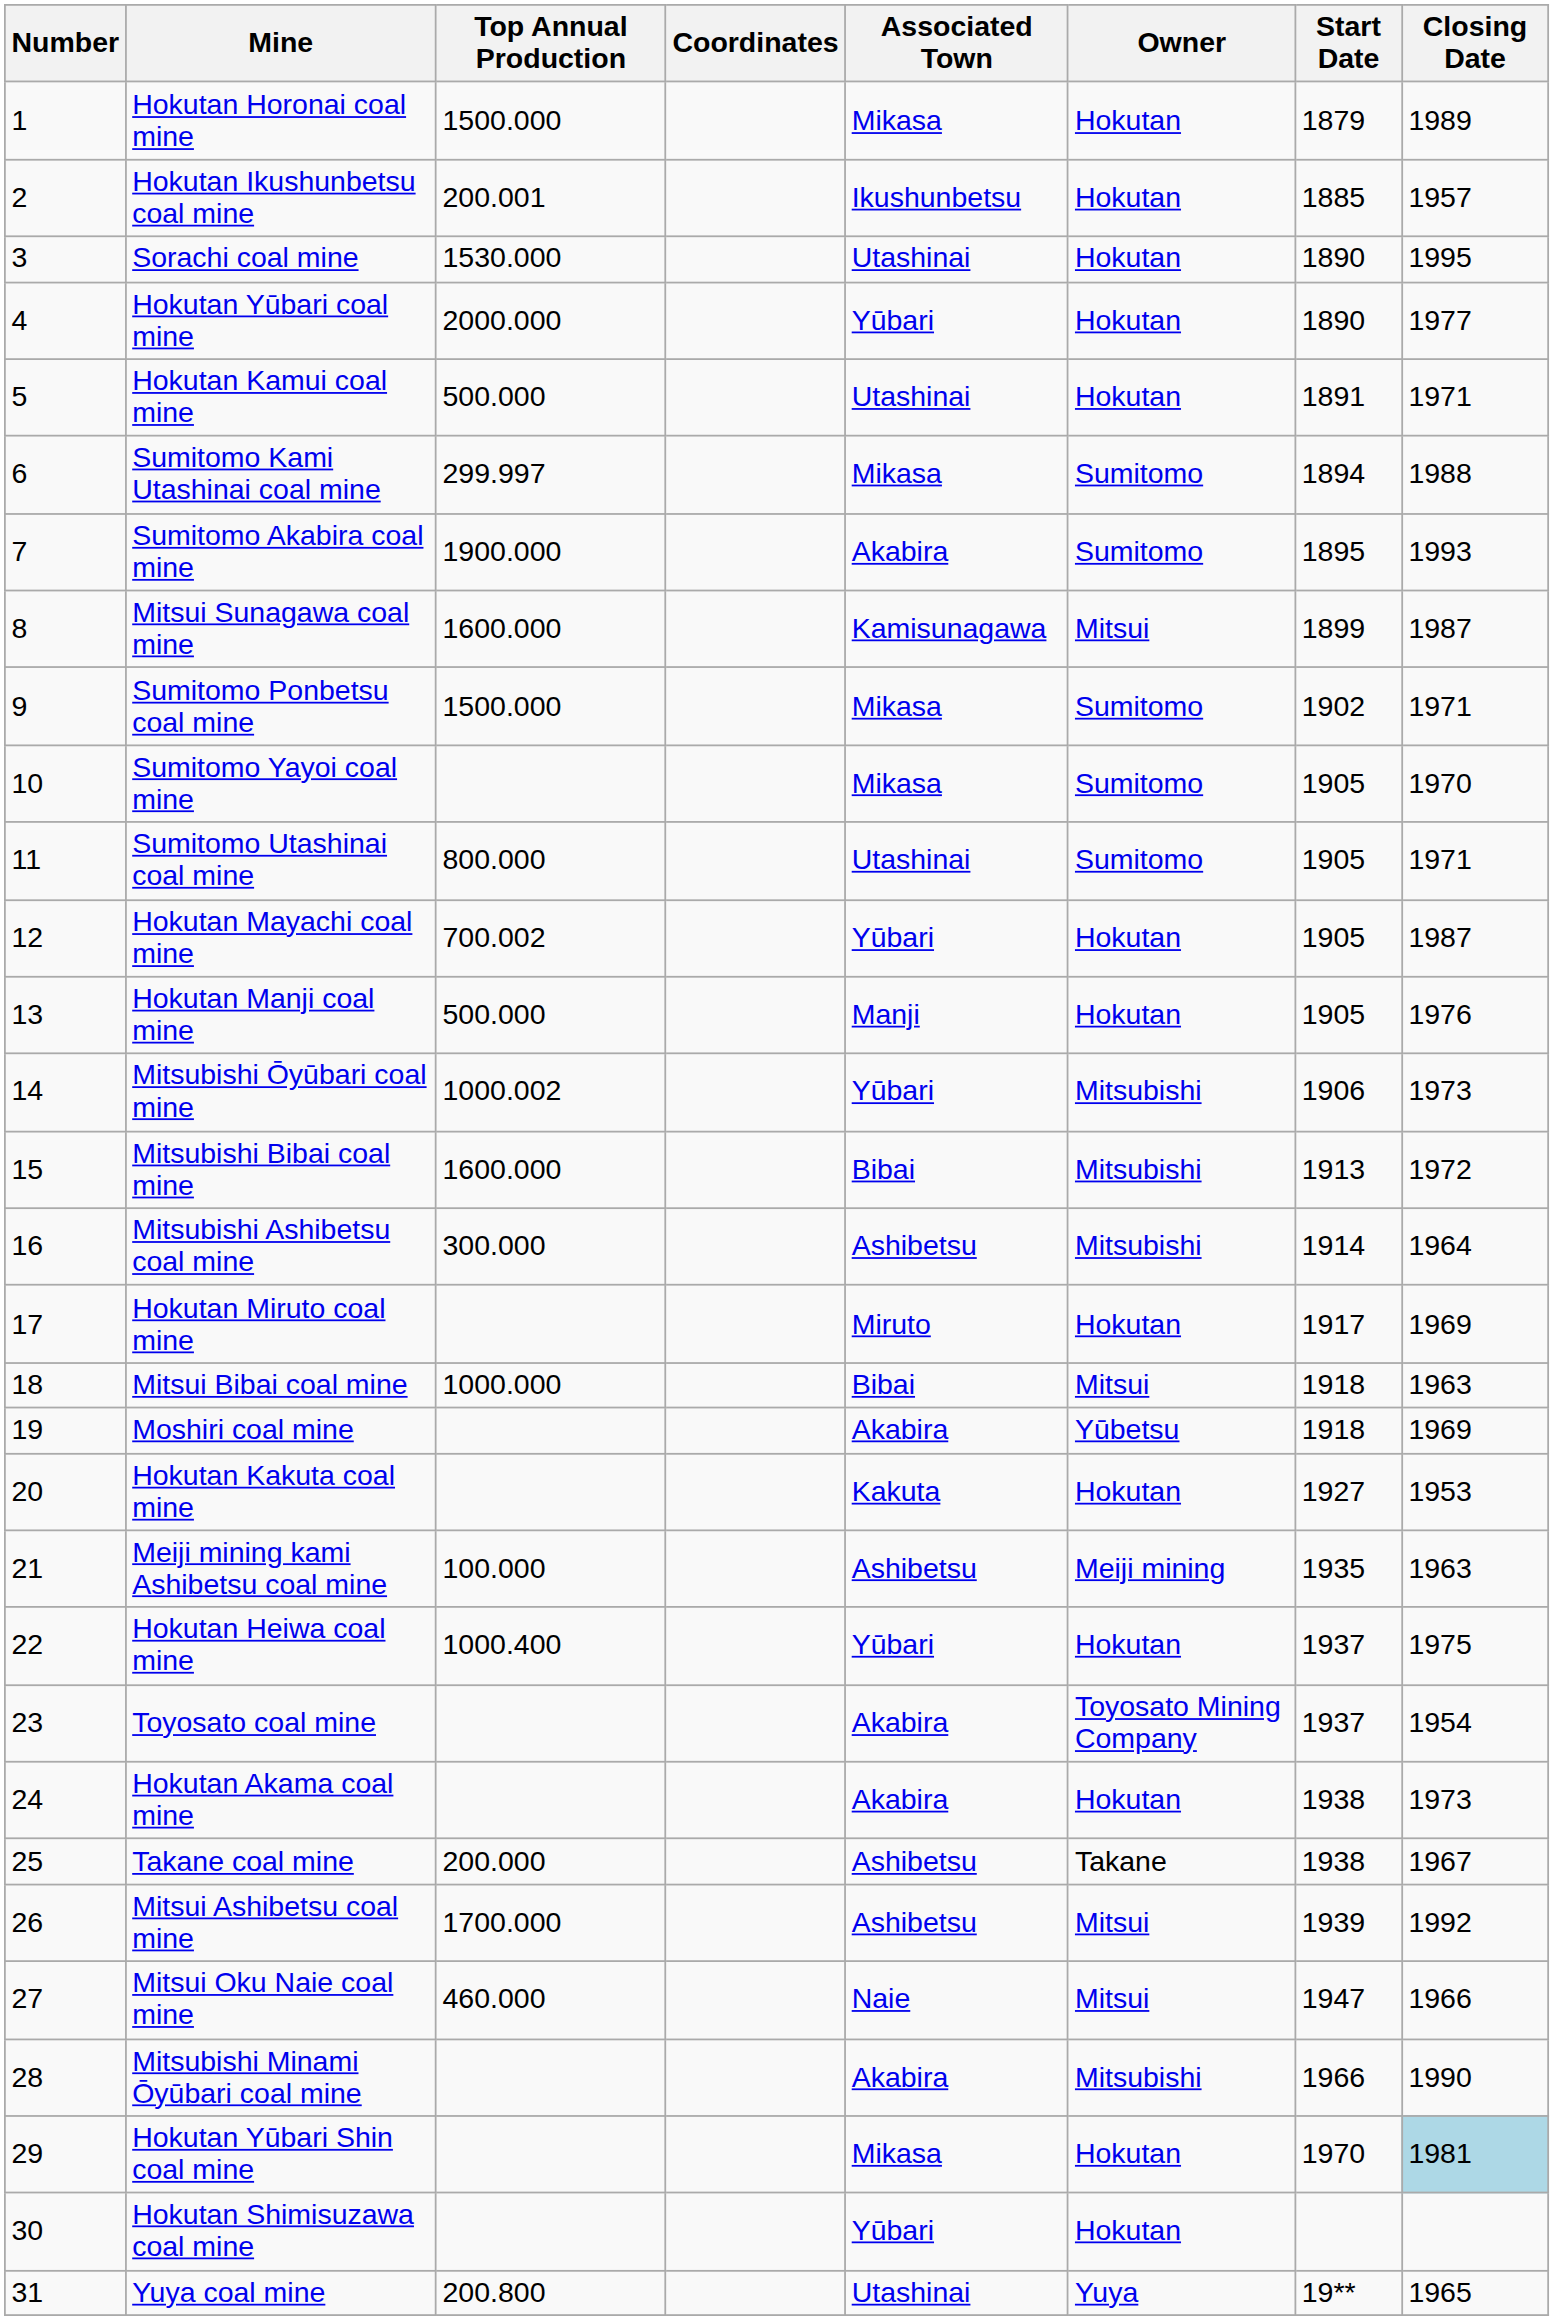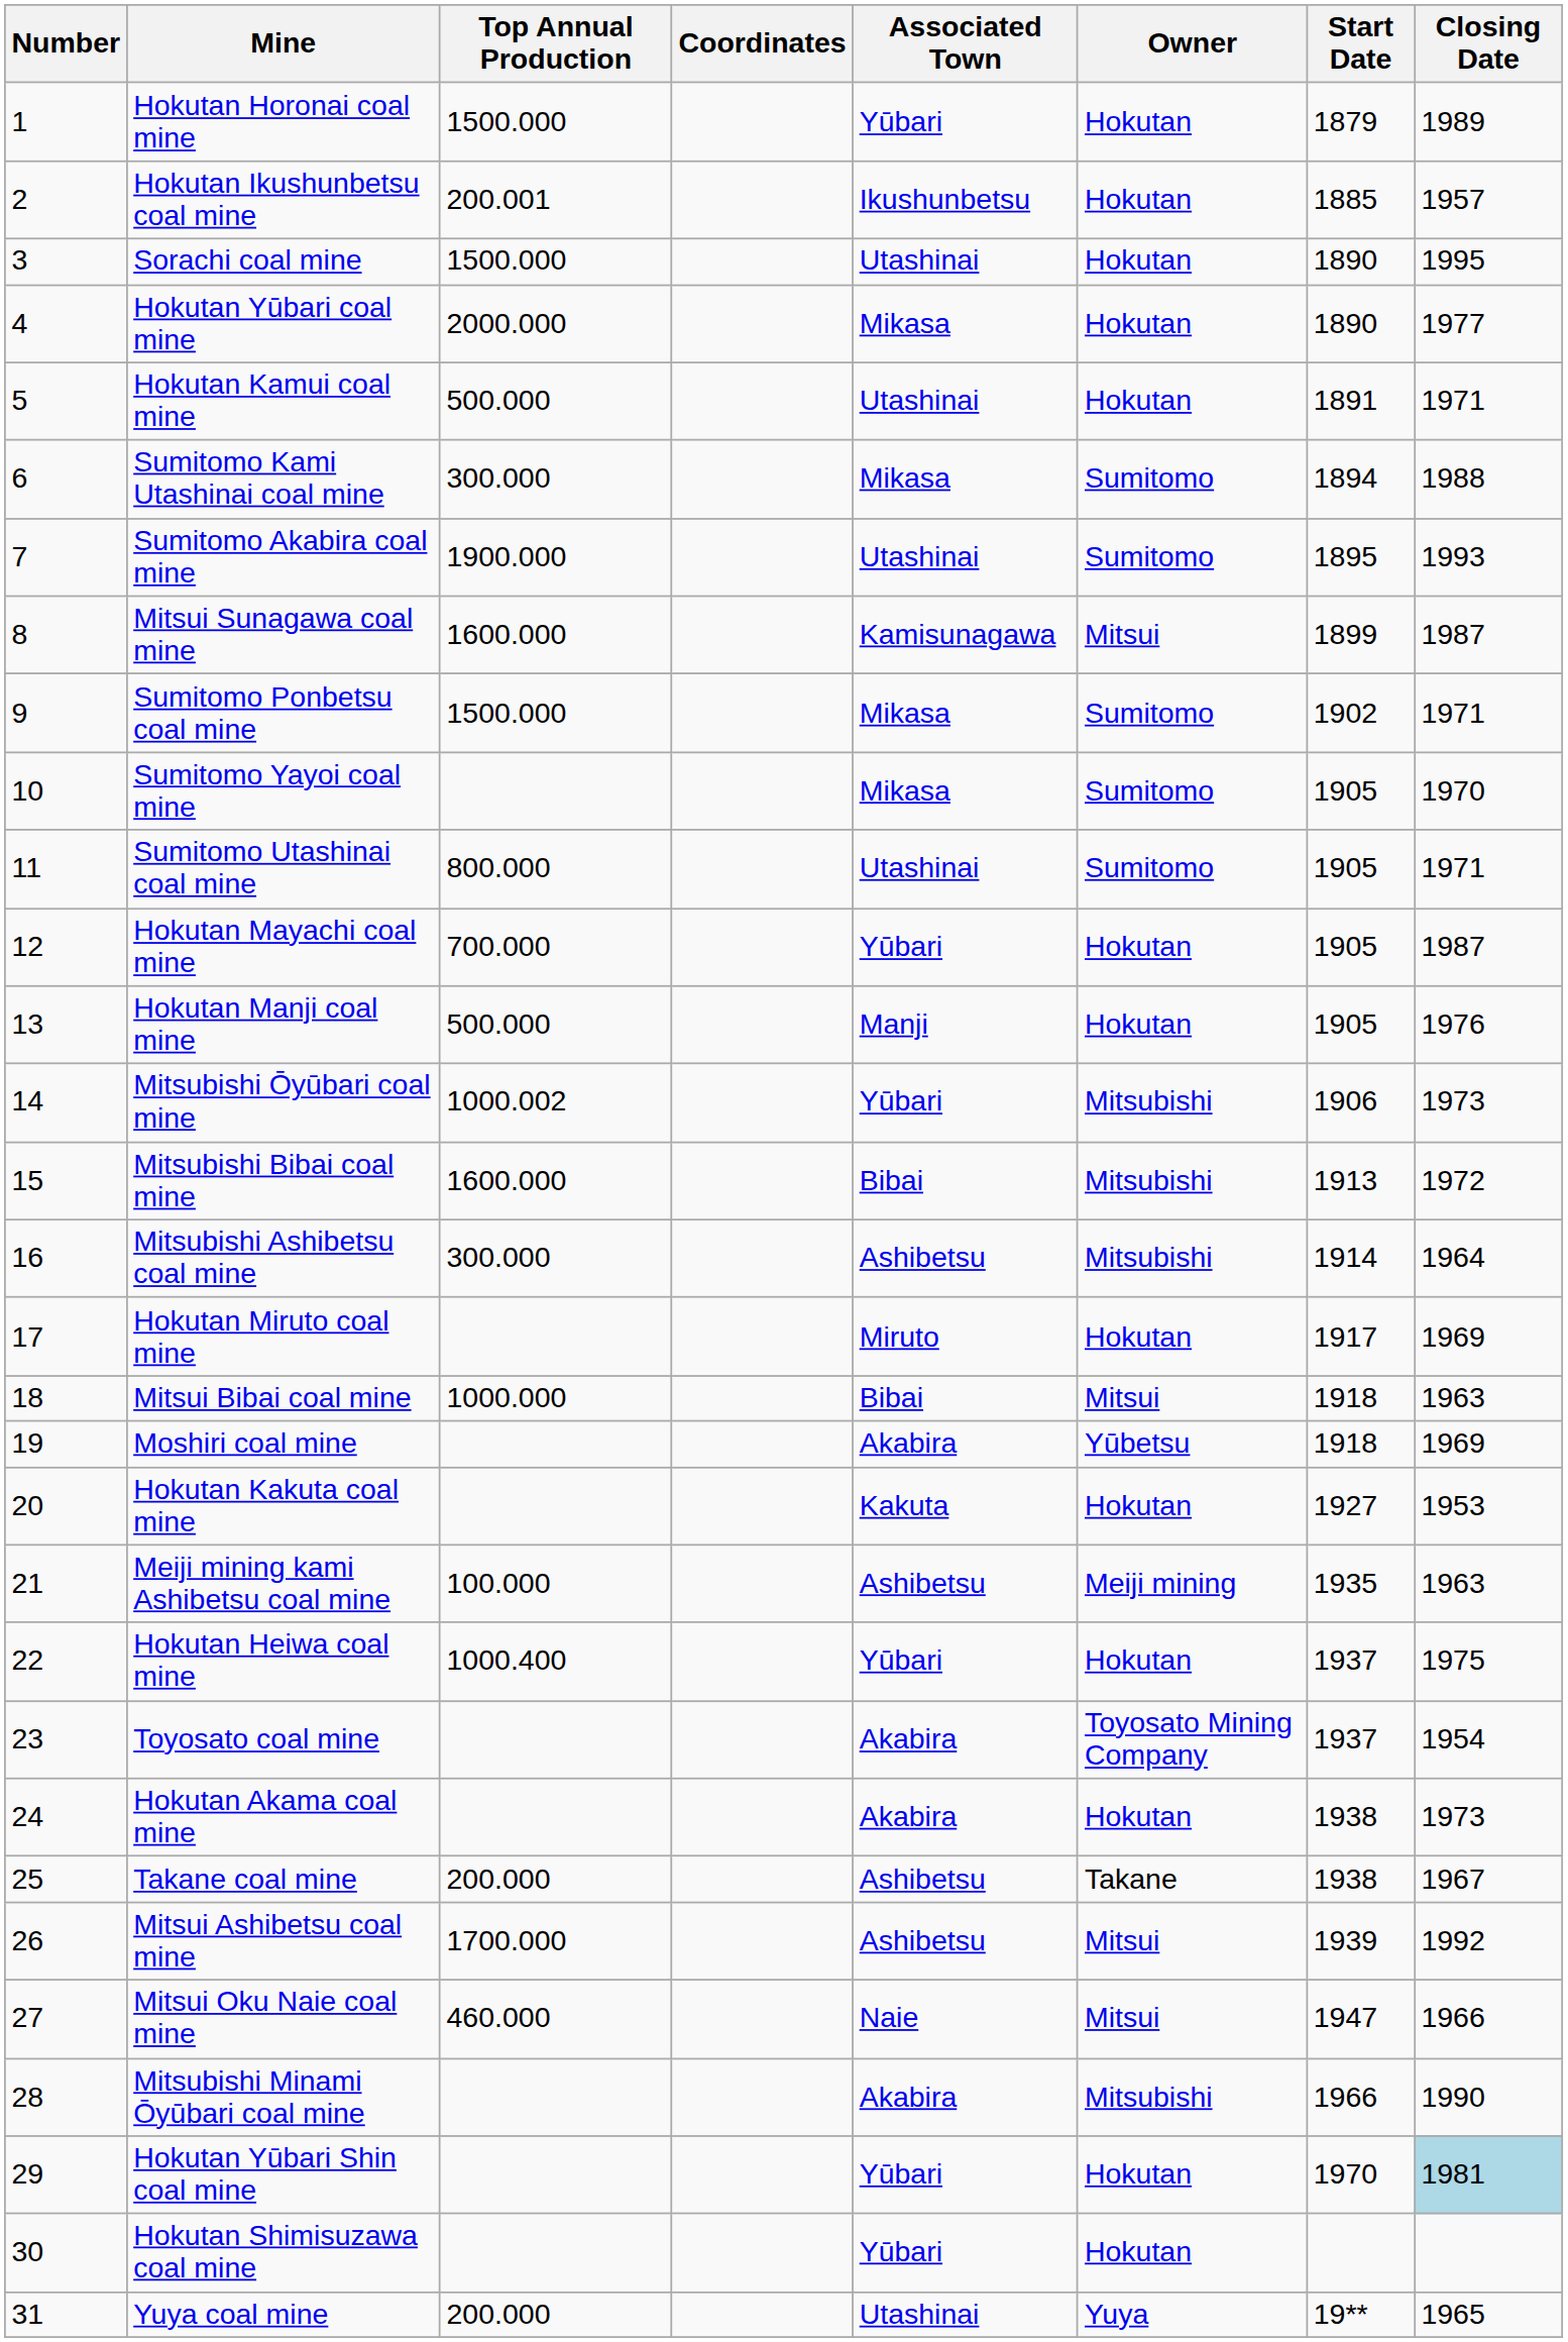Hokutan Horonai coal mine | Associated Town: Mikasa -> Yūbari
Sorachi coal mine | Top Annual Production: 1530.000 -> 1500.000
Hokutan Yūbari coal mine | Associated Town: Yūbari -> Mikasa
Sumitomo Kami Utashinai coal mine | Top Annual Production: 299.997 -> 300.000
Sumitomo Akabira coal mine | Associated Town: Akabira -> Utashinai
Hokutan Mayachi coal mine | Top Annual Production: 700.002 -> 700.000
Hokutan Yūbari Shin coal mine | Associated Town: Mikasa -> Yūbari
Yuya coal mine | Top Annual Production: 200.800 -> 200.000
